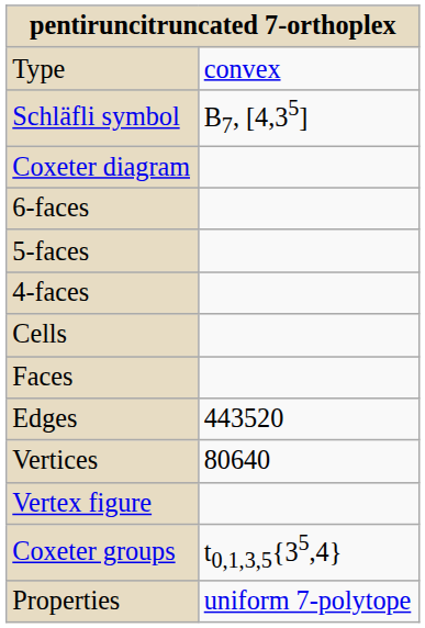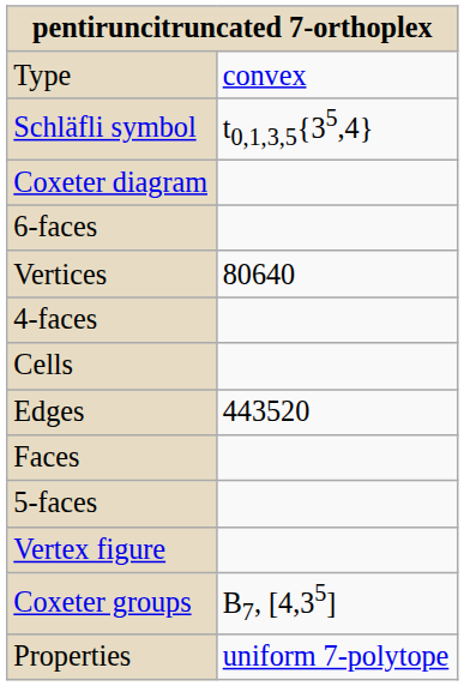Schläfli symbol | column 2: B7, [4,35] -> t0,1,3,5{35,4}
rows swapped: 5-faces <-> Vertices
rows swapped: Faces <-> Edges
Coxeter groups | column 2: t0,1,3,5{35,4} -> B7, [4,35]
